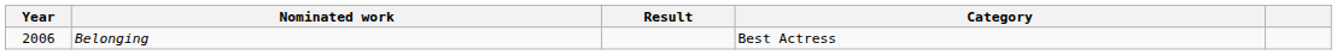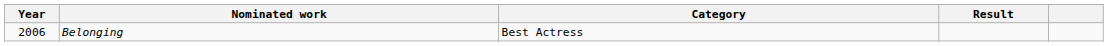columns swapped: Category <-> Result
